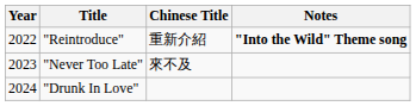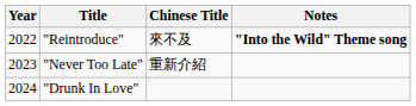"Reintroduce" | Chinese Title: 重新介紹 -> 來不及
"Never Too Late" | Chinese Title: 來不及 -> 重新介紹
